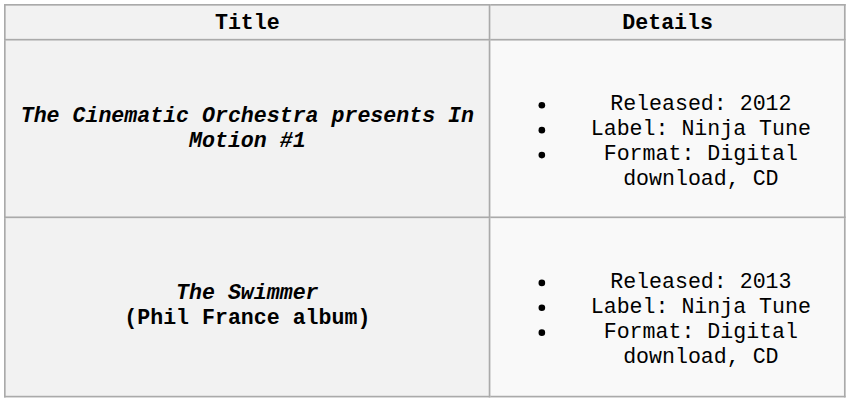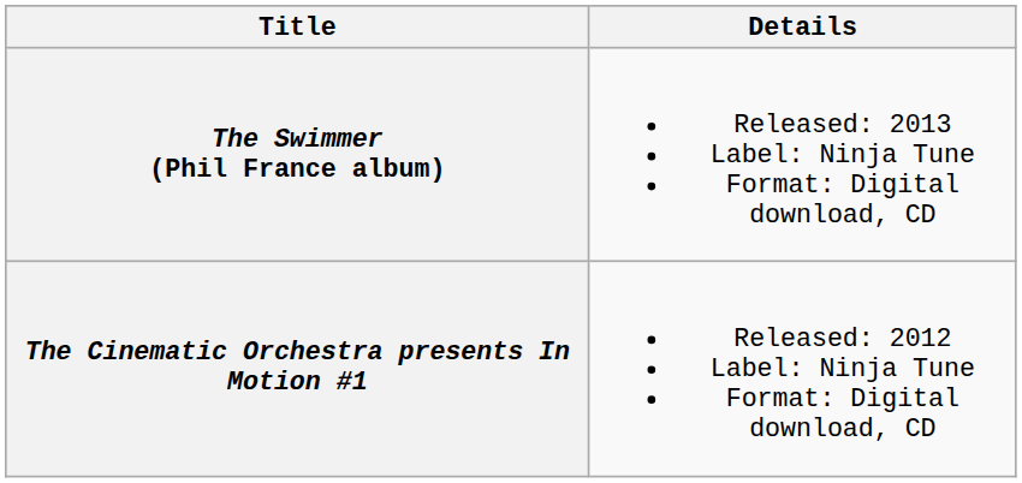rows swapped: The Cinematic Orchestra presents In Motion #1 <-> The Swimmer (Phil France album)
